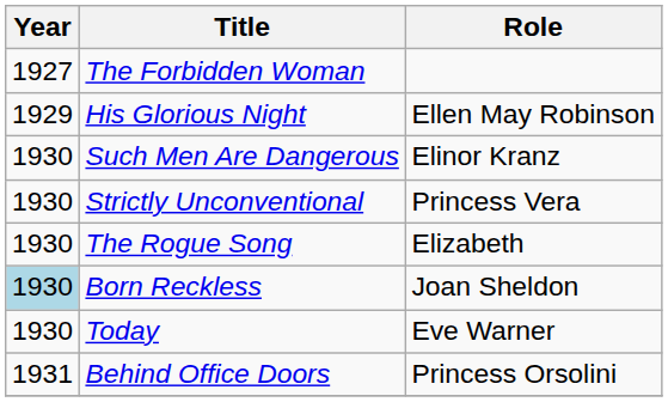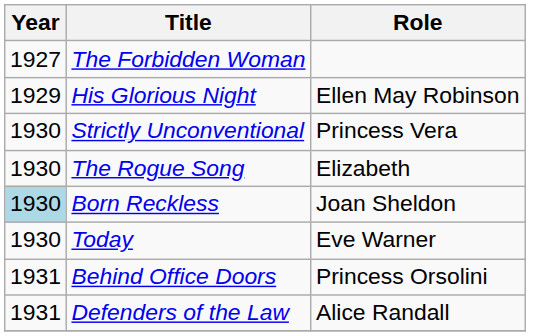- row: 1930 | Such Men Are Dangerous | Elinor Kranz
+ row: 1931 | Defenders of the Law | Alice Randall
